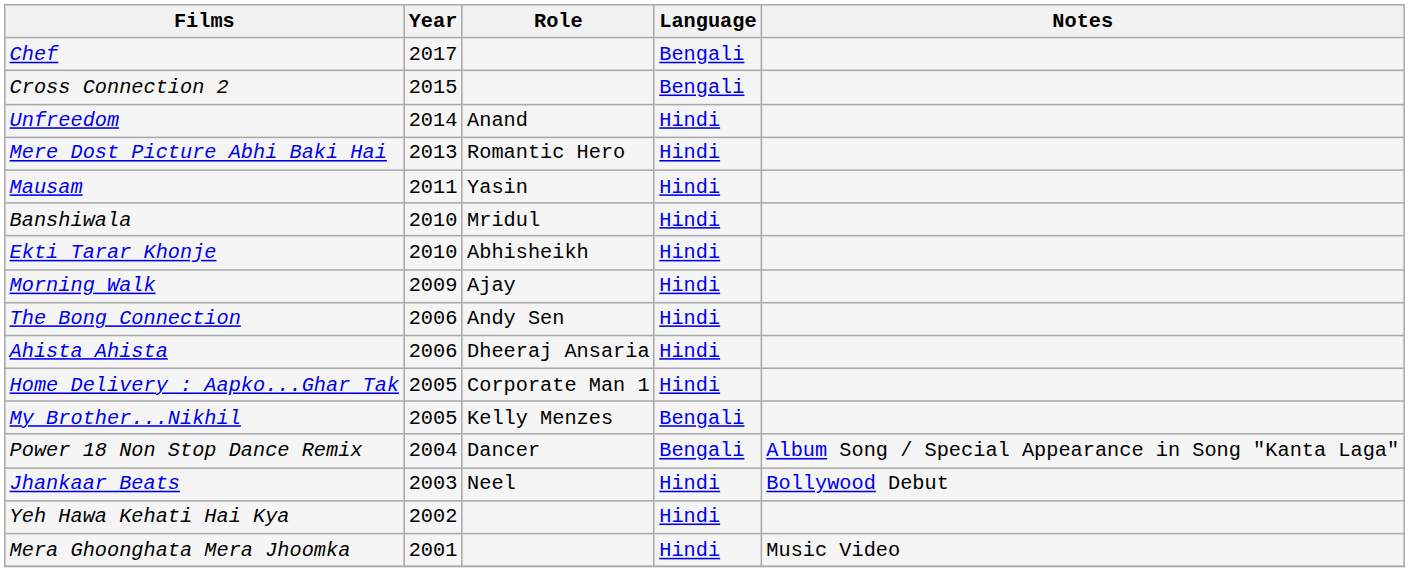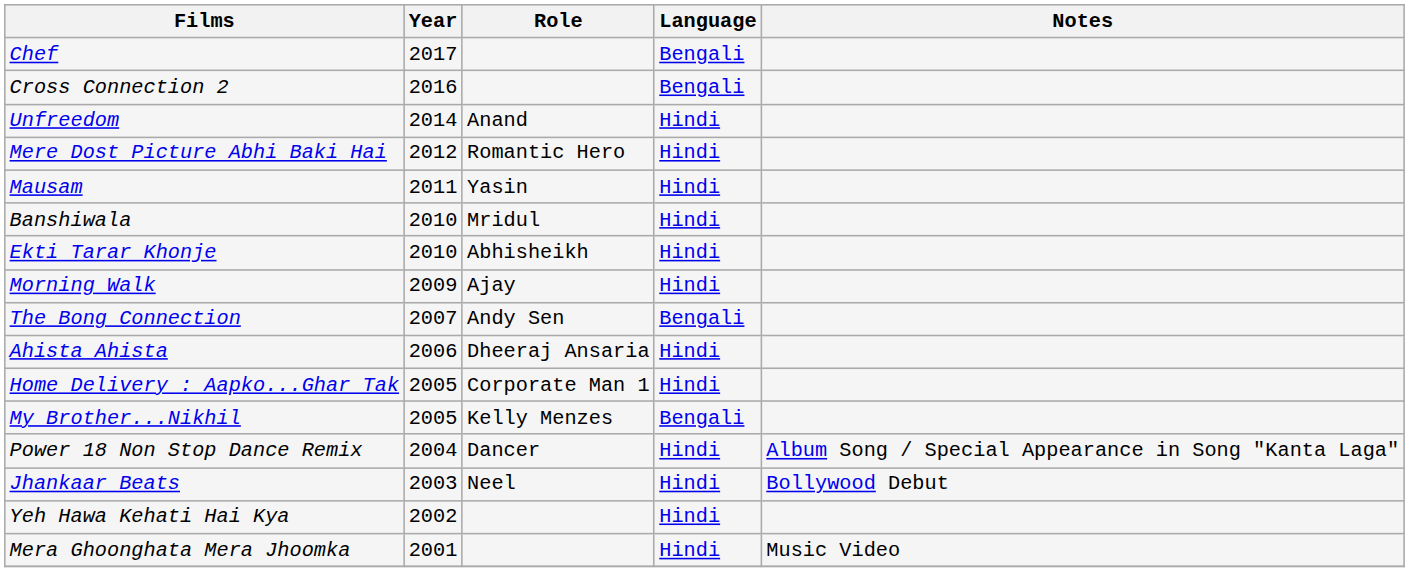Cross Connection 2 | Year: 2015 -> 2016
Mere Dost Picture Abhi Baki Hai | Year: 2013 -> 2012
The Bong Connection | Year: 2006 -> 2007
The Bong Connection | Language: Hindi -> Bengali
Power 18 Non Stop Dance Remix | Language: Bengali -> Hindi
